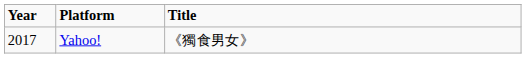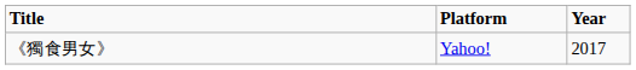columns swapped: Year <-> Title
